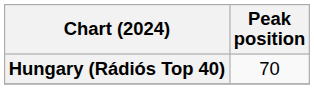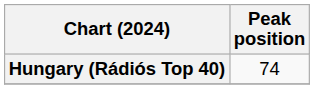Hungary (Rádiós Top 40) | Peak position: 70 -> 74
